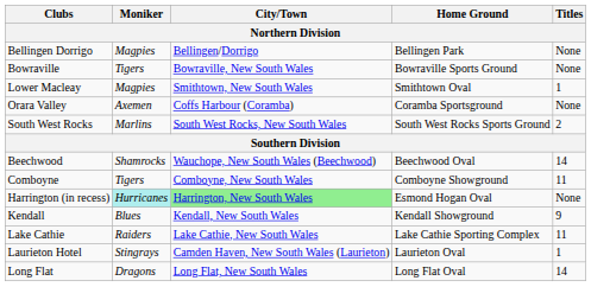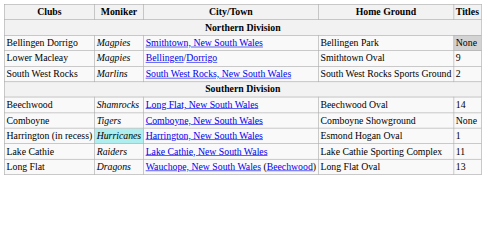Bellingen Dorrigo | City/Town: Bellingen/Dorrigo -> Smithtown, New South Wales
Bellingen Dorrigo | Titles: no background -> lightgrey background
- row: Bowraville | Tigers | Bowraville, New South Wales | Bowraville Sports Ground | None
Lower Macleay | City/Town: Smithtown, New South Wales -> Bellingen/Dorrigo
Lower Macleay | Titles: 1 -> 9
- row: Orara Valley | Axemen | Coffs Harbour (Coramba) | Coramba Sportsground | None
Beechwood | City/Town: Wauchope, New South Wales (Beechwood) -> Long Flat, New South Wales
Comboyne | Titles: 11 -> None
Harrington (in recess) | City/Town: lightgreen background -> no background
Harrington (in recess) | Titles: None -> 1
- row: Kendall | Blues | Kendall, New South Wales | Kendall Showground | 9
- row: Laurieton Hotel | Stingrays | Camden Haven, New South Wales (Laurieton) | Laurieton Oval | 1
Long Flat | City/Town: Long Flat, New South Wales -> Wauchope, New South Wales (Beechwood)
Long Flat | Titles: 14 -> 13
